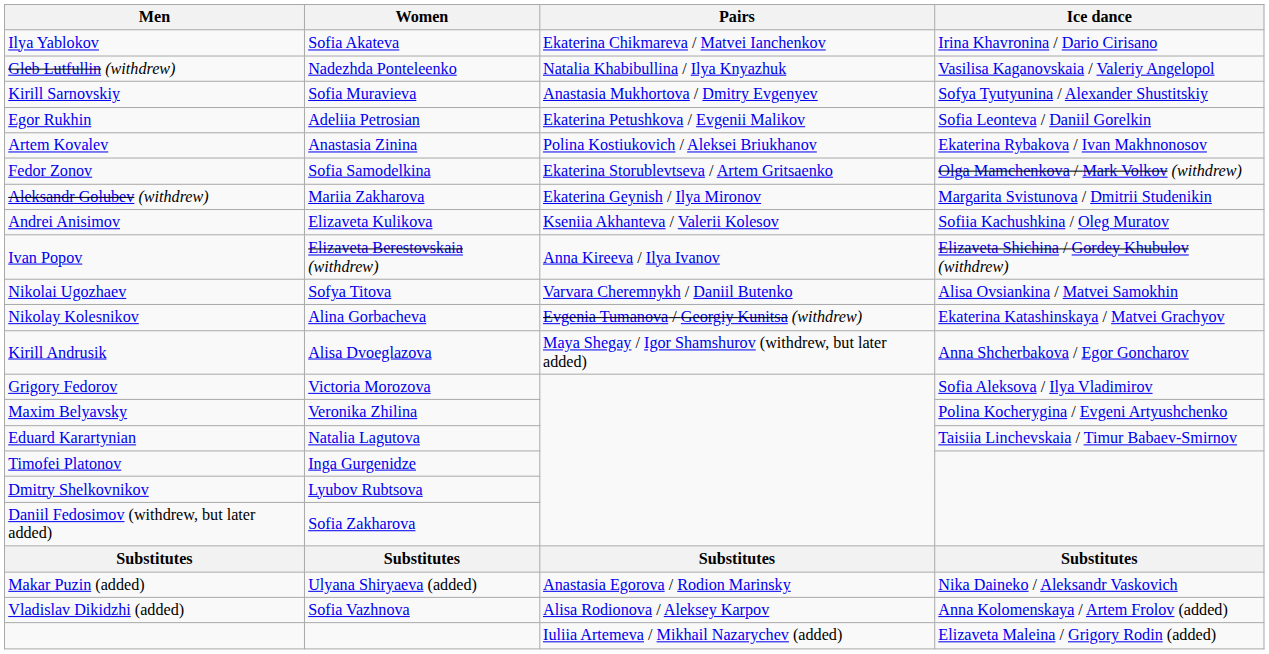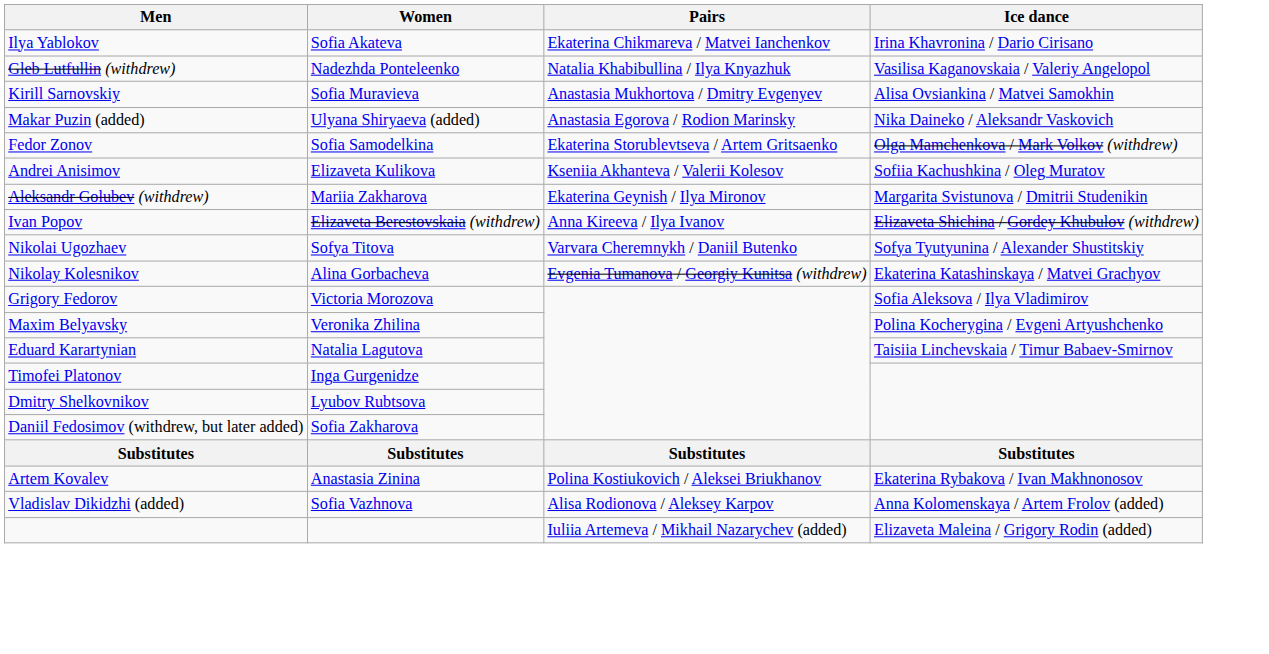Kirill Sarnovskiy | Ice dance: Sofya Tyutyunina / Alexander Shustitskiy -> Alisa Ovsiankina / Matvei Samokhin
- row: Egor Rukhin | Adeliia Petrosian | Ekaterina Petushkova / Evgenii Malikov | Sofia Leonteva / Daniil Gorelkin
rows swapped: Artem Kovalev <-> Makar Puzin (added)
rows swapped: Andrei Anisimov <-> Aleksandr Golubev (withdrew)
Nikolai Ugozhaev | Ice dance: Alisa Ovsiankina / Matvei Samokhin -> Sofya Tyutyunina / Alexander Shustitskiy
- row: Kirill Andrusik | Alisa Dvoeglazova | Maya Shegay / Igor Shamshurov (withdrew, but later added) | Anna Shcherbakova / Egor Goncharov
